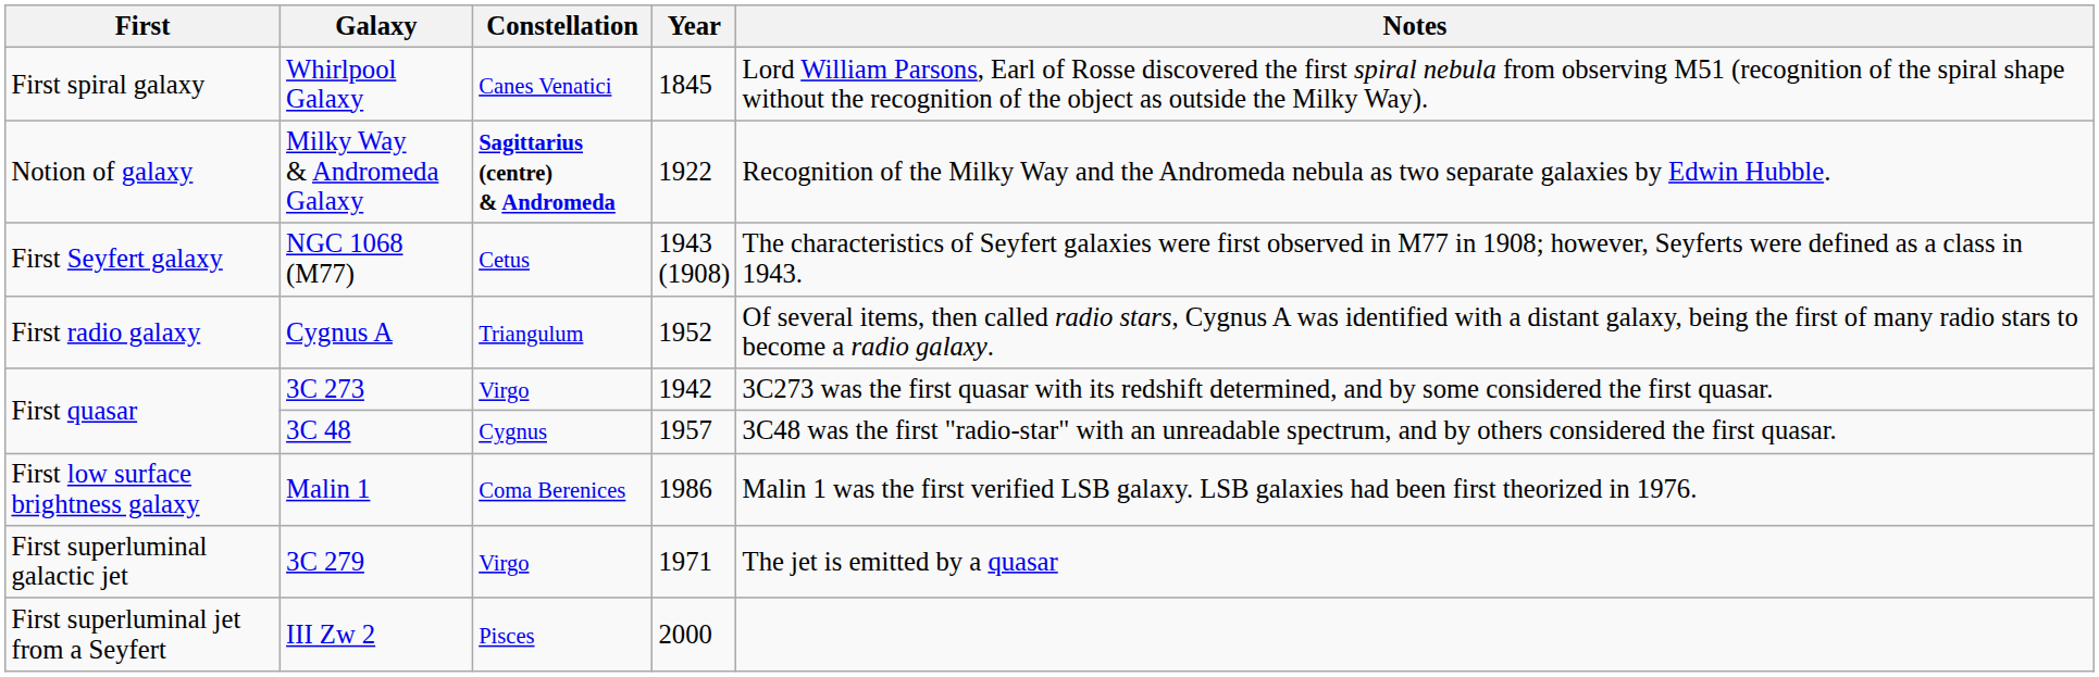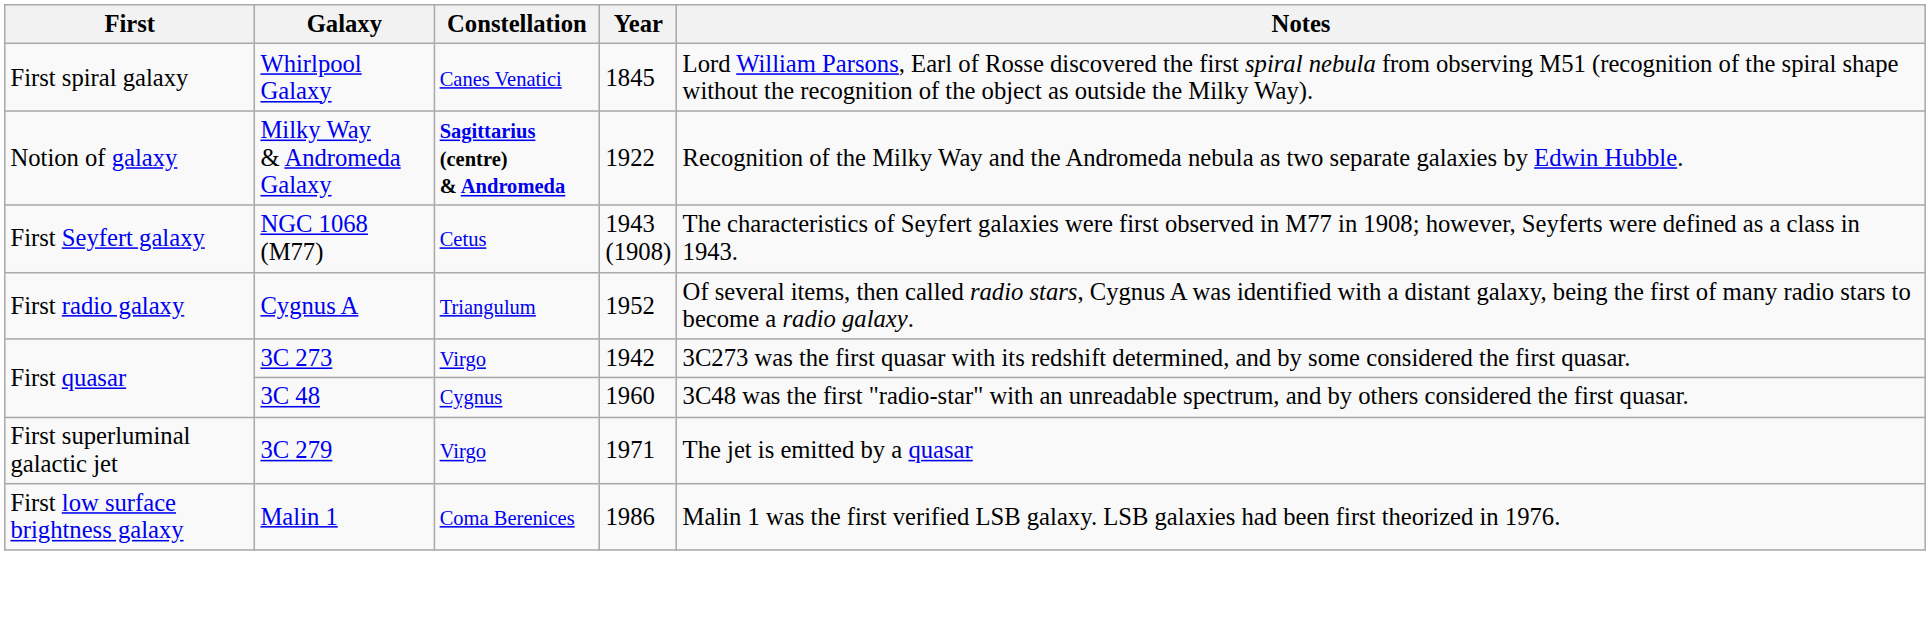3C 48 | Year: 1957 -> 1960
rows swapped: 3C 279 <-> Malin 1
- row: First superluminal jet from a Seyfert | III Zw 2 | Pisces | 2000
